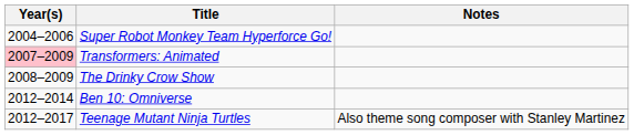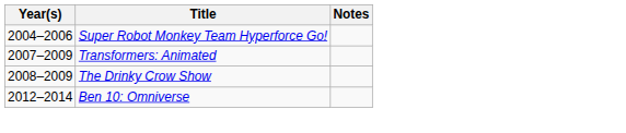Transformers: Animated | Year(s): pink background -> no background
- row: 2012–2017 | Teenage Mutant Ninja Turtles | Also theme song composer with Stanley Martinez
